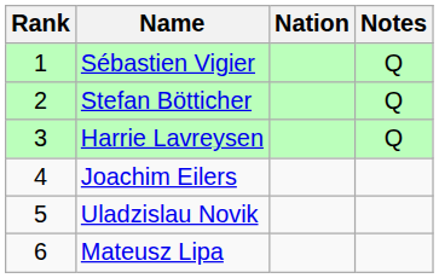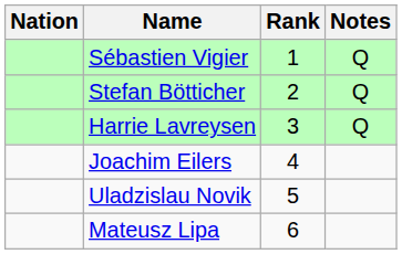columns swapped: Rank <-> Nation
